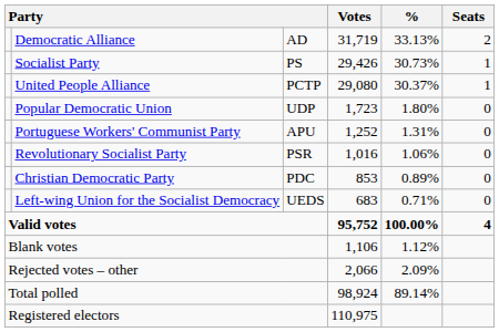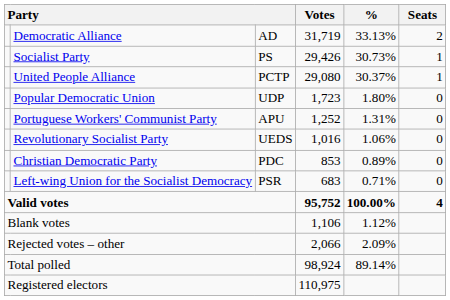Revolutionary Socialist Party | column 3: PSR -> UEDS
Left-wing Union for the Socialist Democracy | column 3: UEDS -> PSR
